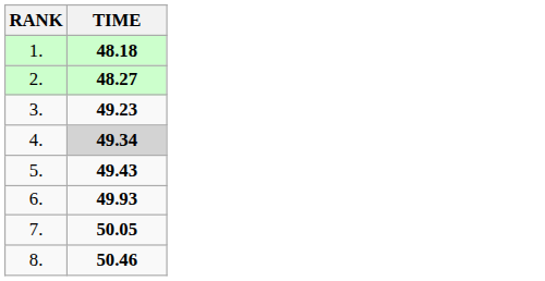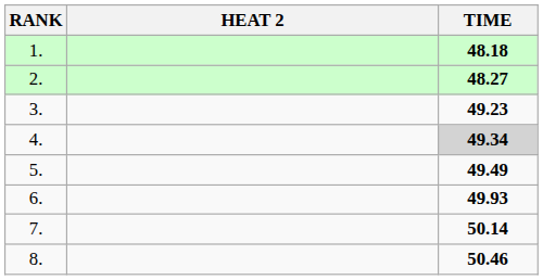+ column: HEAT 2
5. | TIME: 49.43 -> 49.49
7. | TIME: 50.05 -> 50.14
